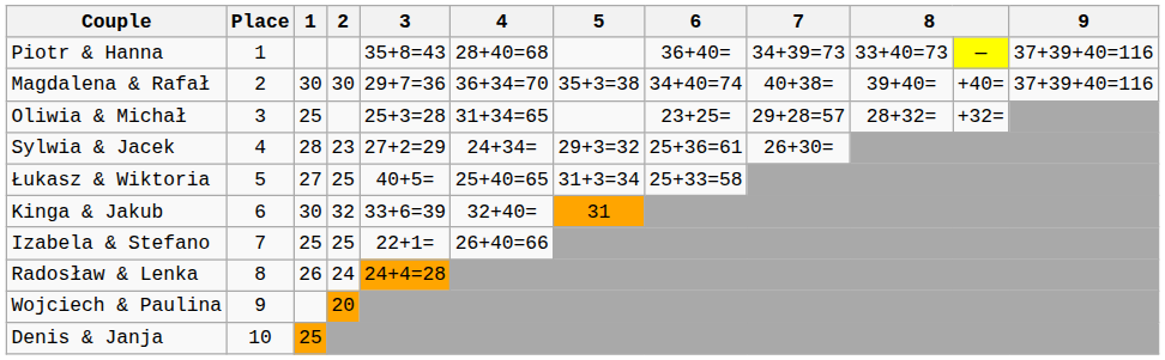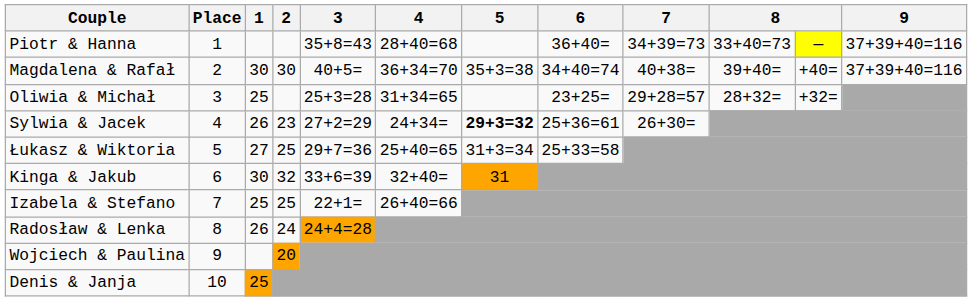Magdalena & Rafał | 3: 29+7=36 -> 40+5=
Sylwia & Jacek | 1: 28 -> 26
Sylwia & Jacek | 5: normal -> bold
Łukasz & Wiktoria | 3: 40+5= -> 29+7=36
